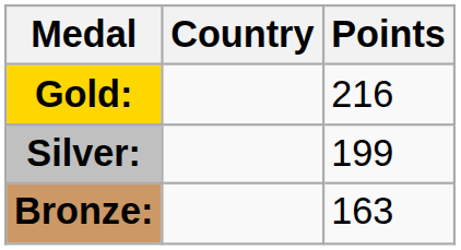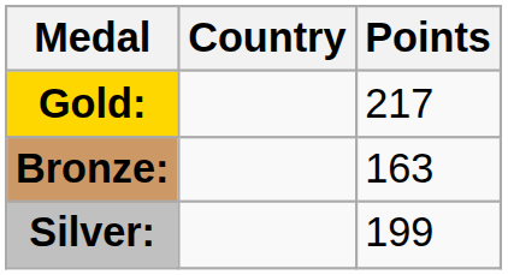Gold: | Points: 216 -> 217
rows swapped: Silver: <-> Bronze:
